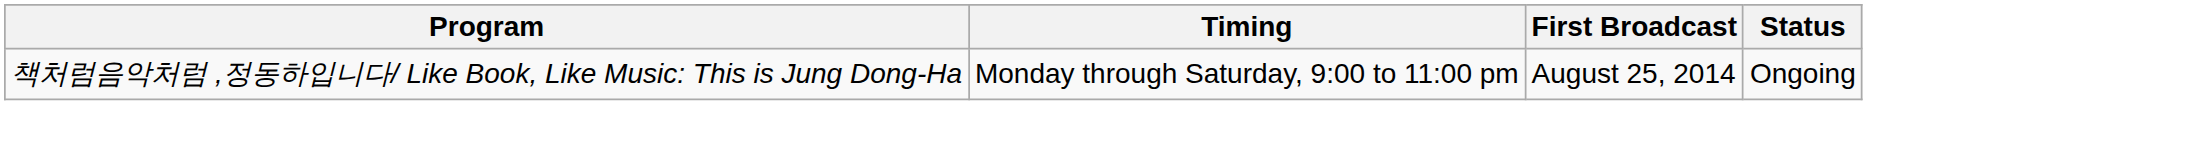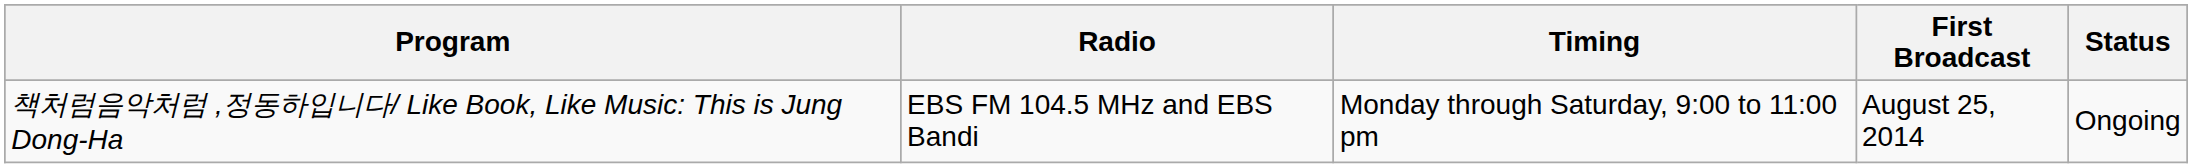+ column: Radio | EBS FM 104.5 MHz and EBS Bandi
